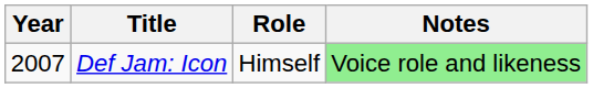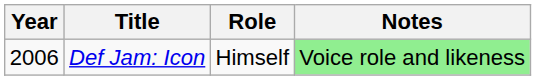Def Jam: Icon | Year: 2007 -> 2006
